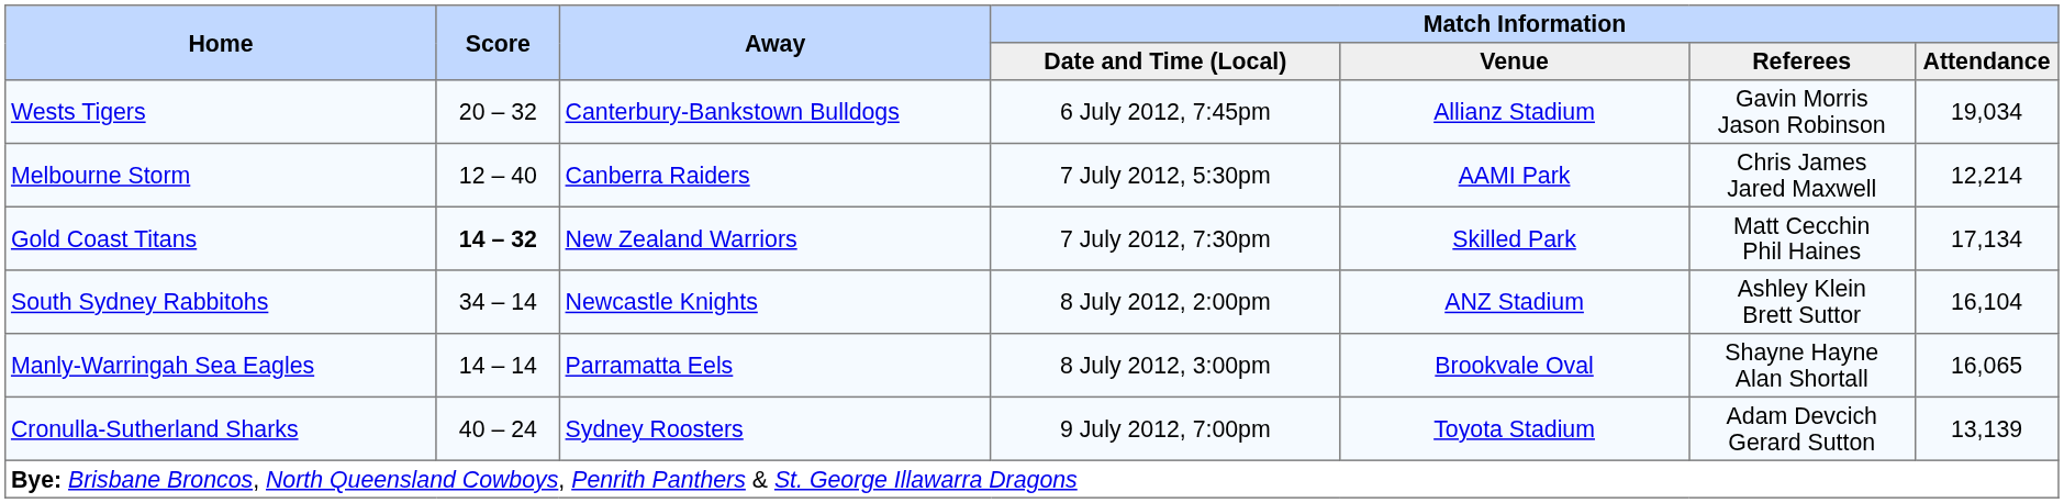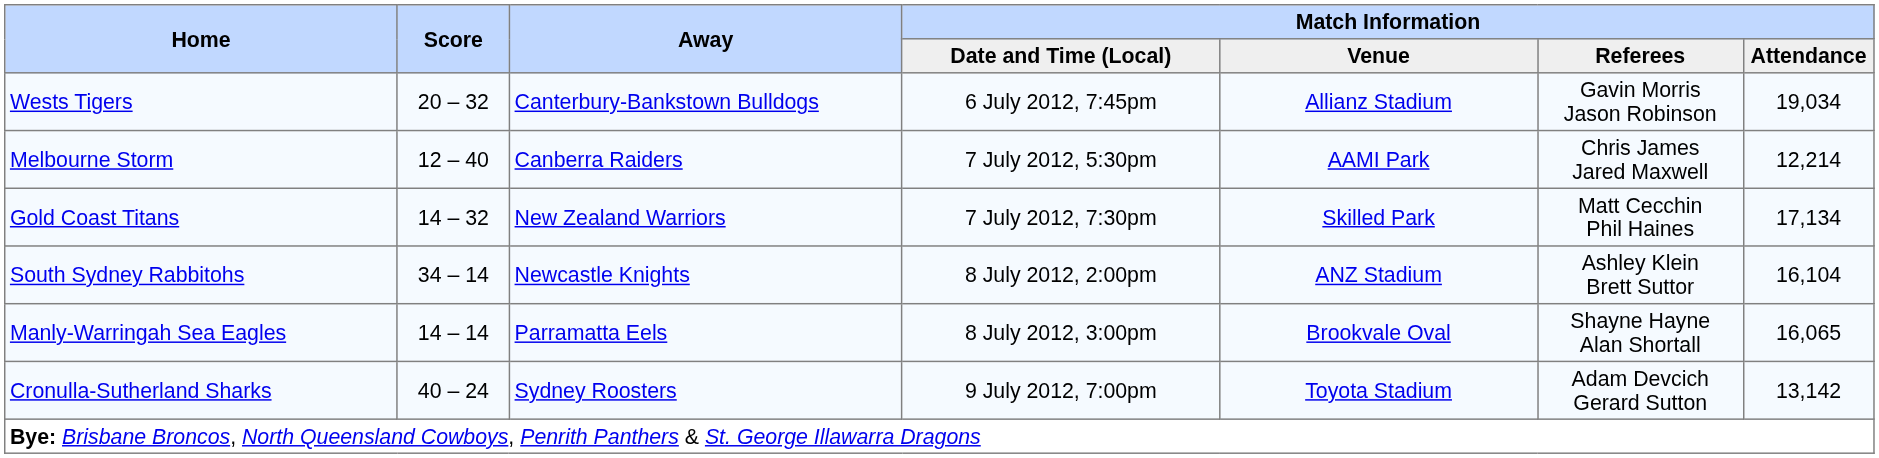Gold Coast Titans | Score: bold -> normal
Cronulla-Sutherland Sharks | Match Information / Attendance: 13,139 -> 13,142
